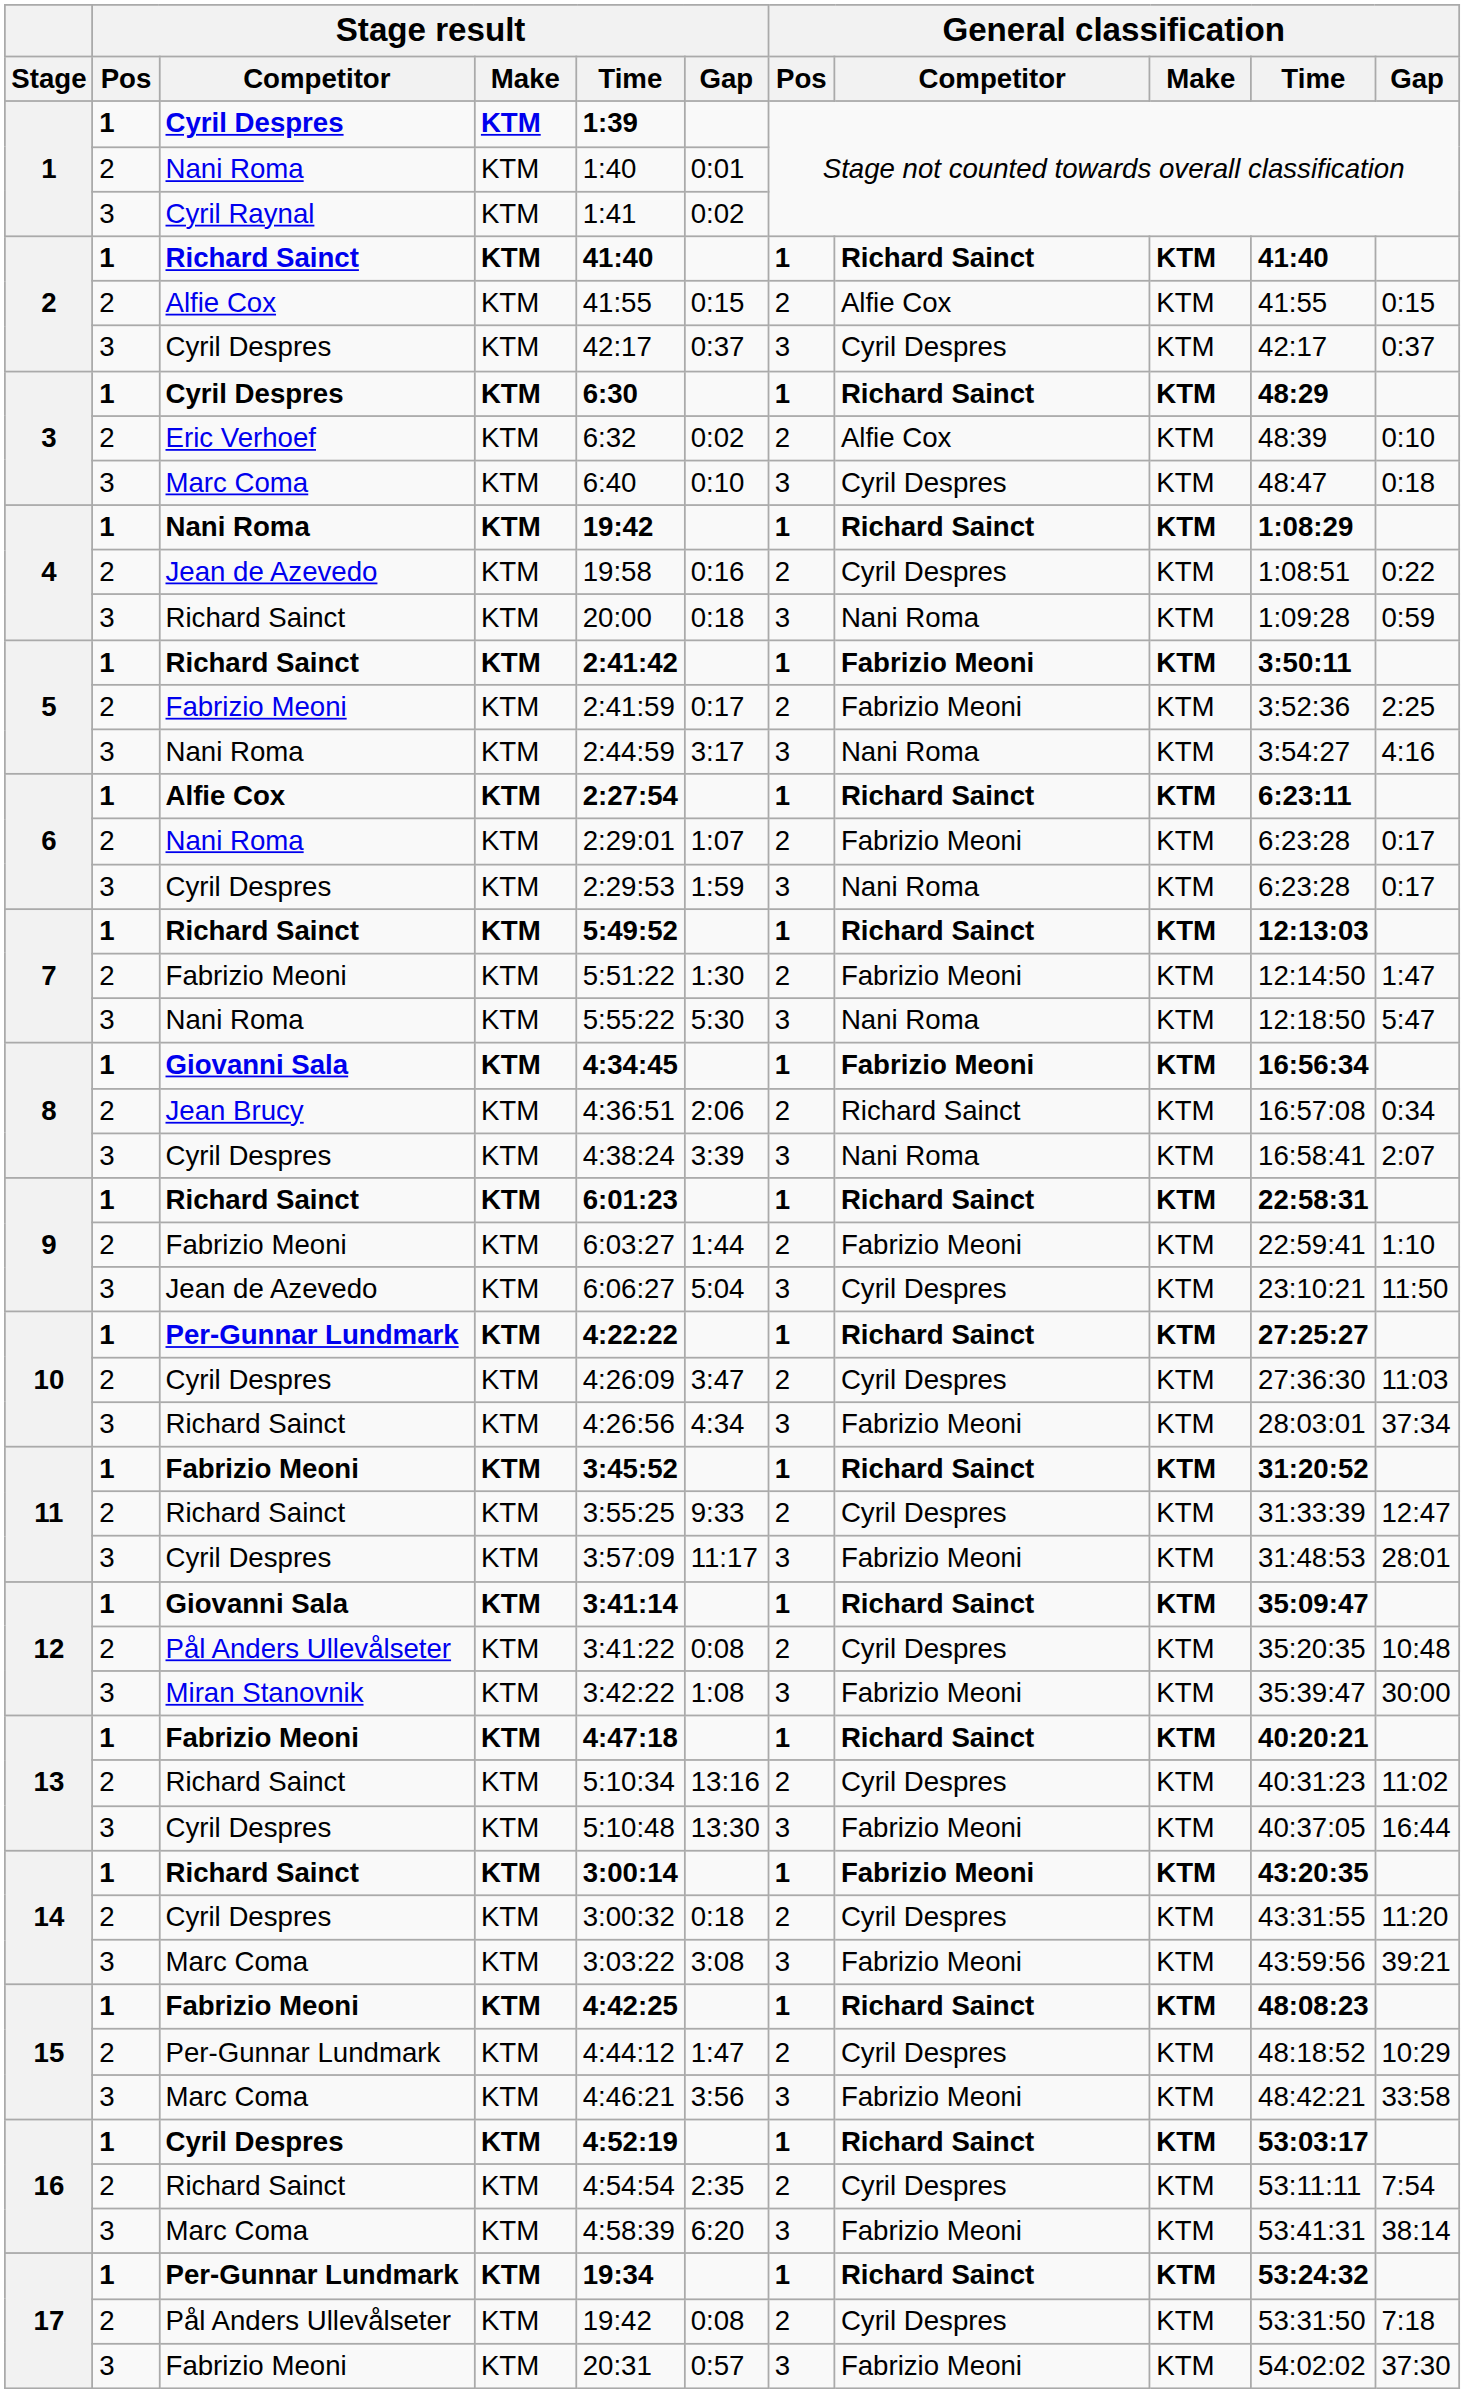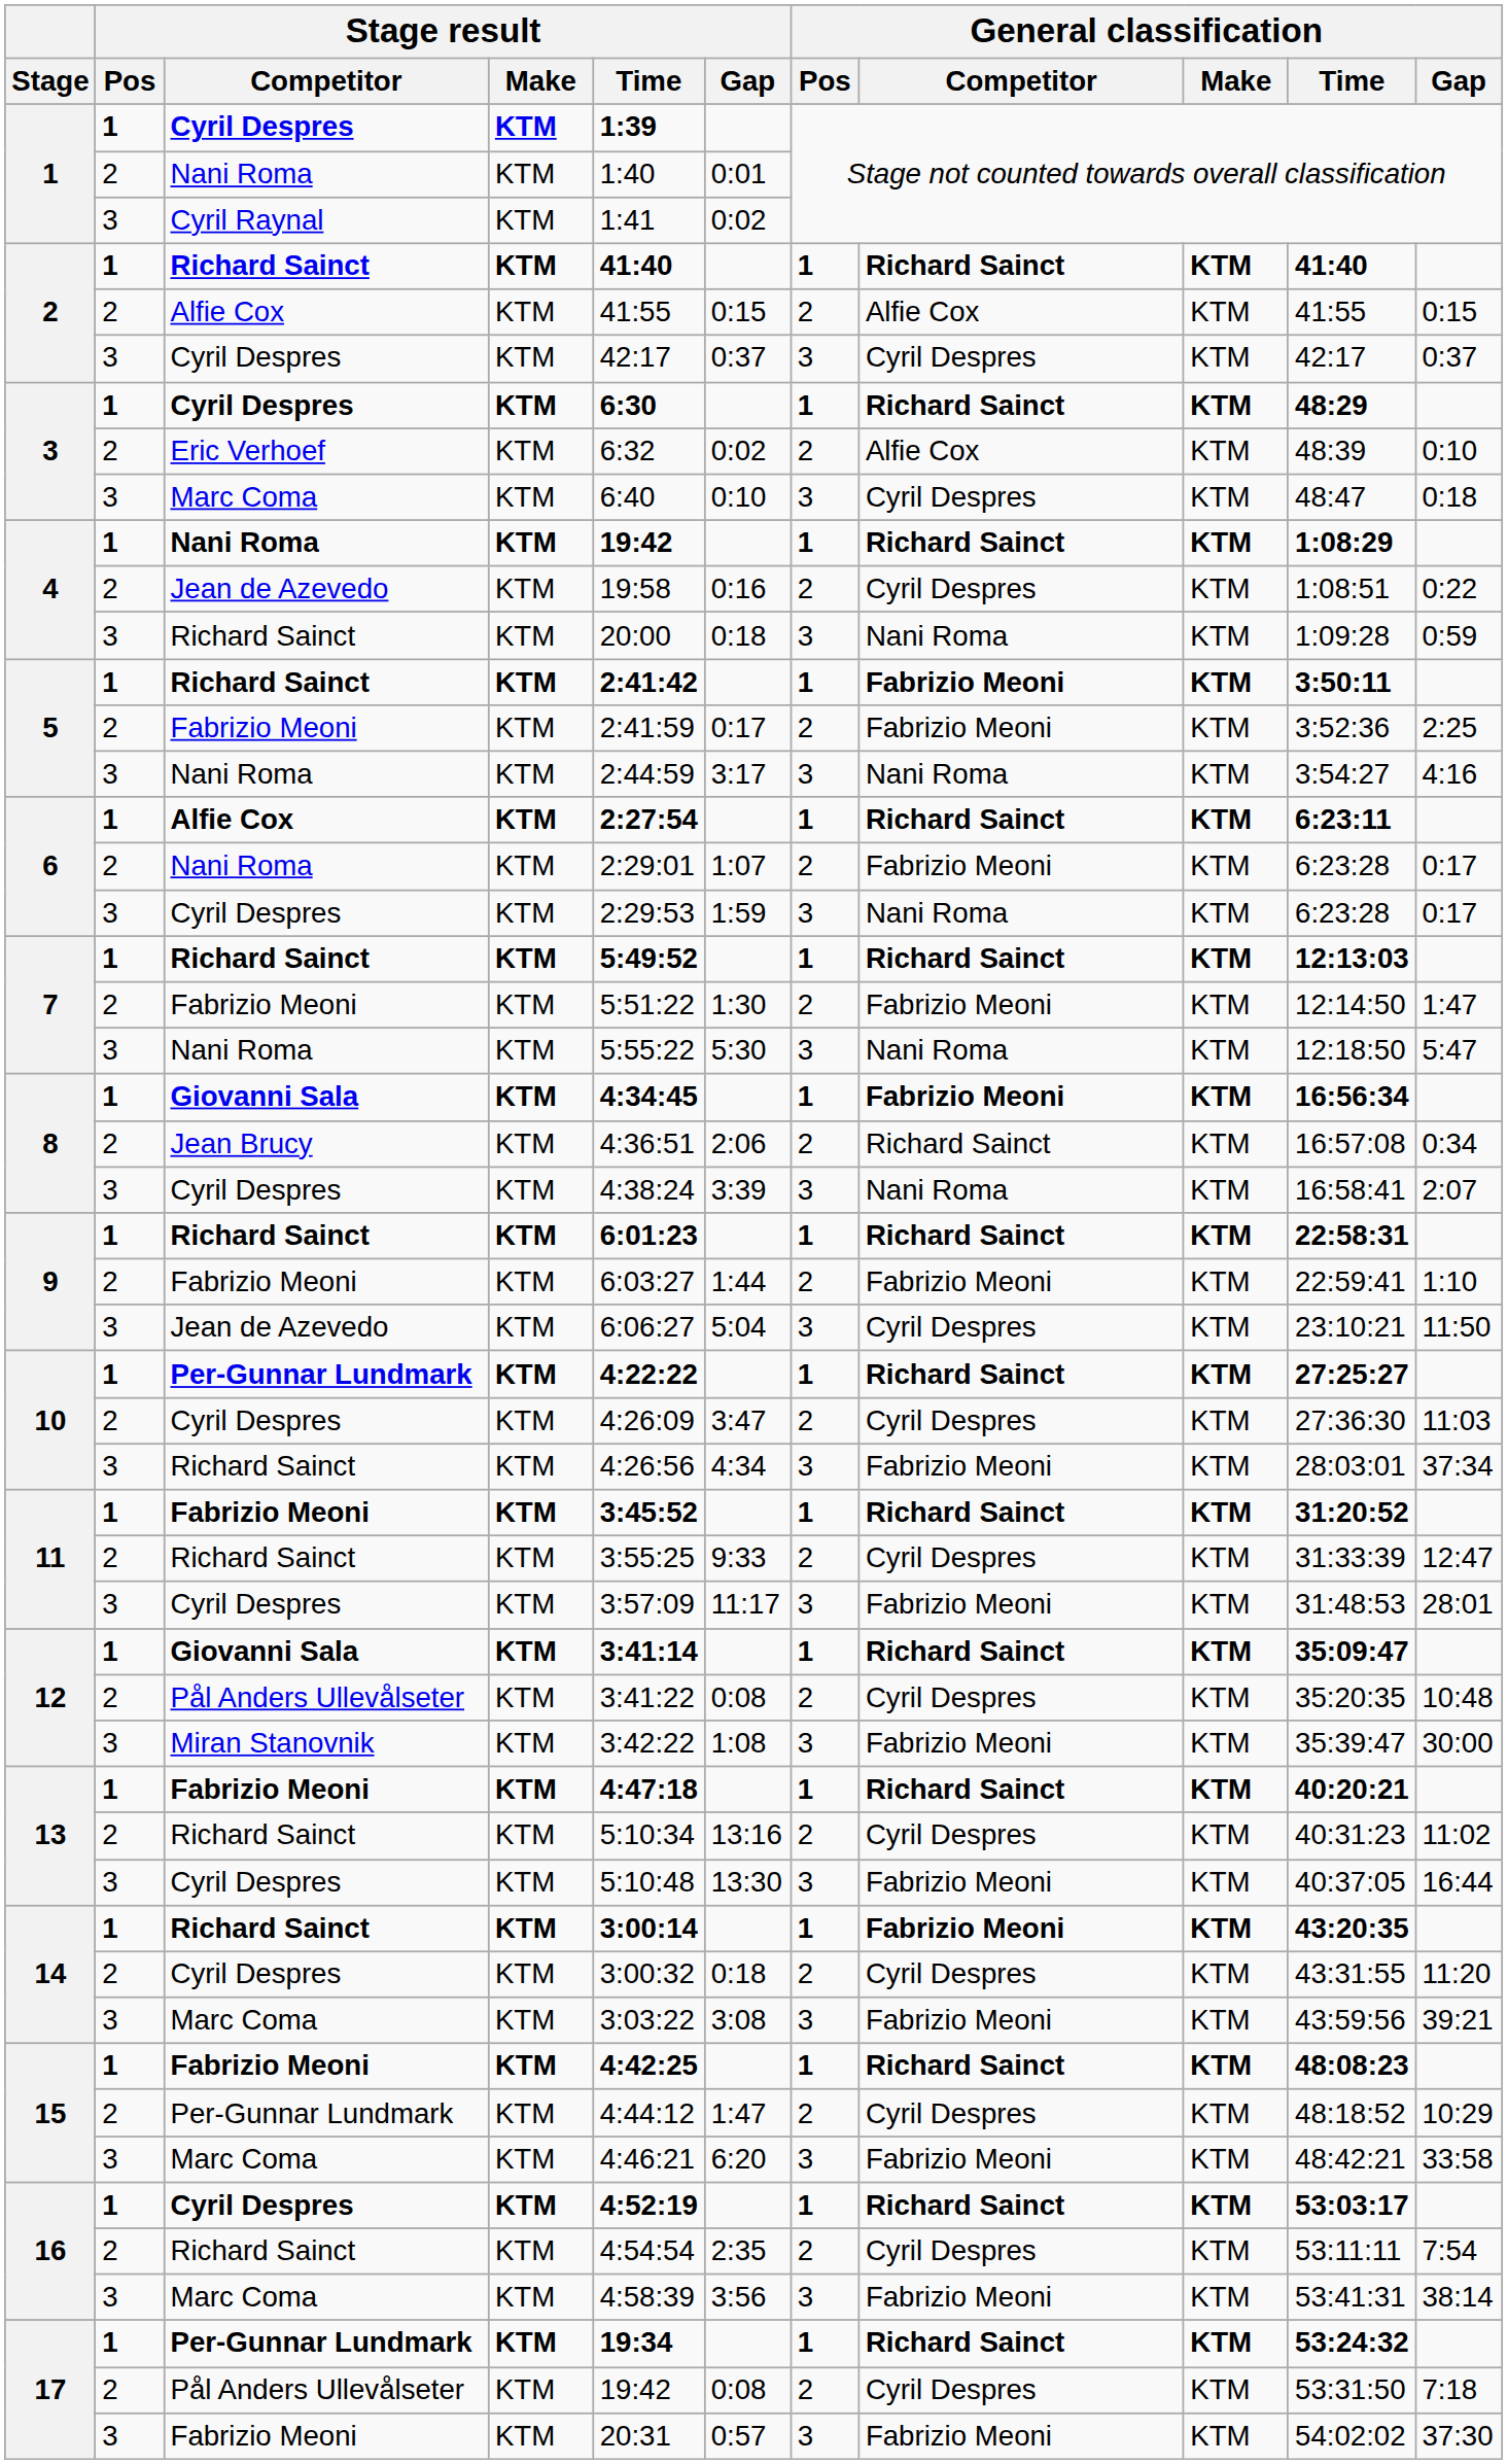15 / Marc Coma | Stage result / Gap: 3:56 -> 6:20
16 / Marc Coma | Stage result / Gap: 6:20 -> 3:56
